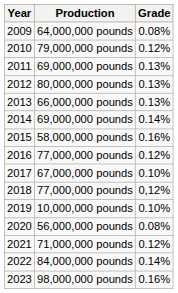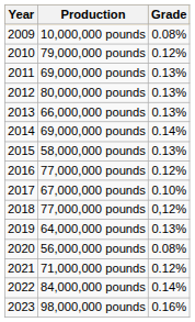2009 | Production: 64,000,000 pounds -> 10,000,000 pounds
2015 | Grade: 0.16% -> 0.13%
2019 | Production: 10,000,000 pounds -> 64,000,000 pounds
2019 | Grade: 0.10% -> 0.13%
